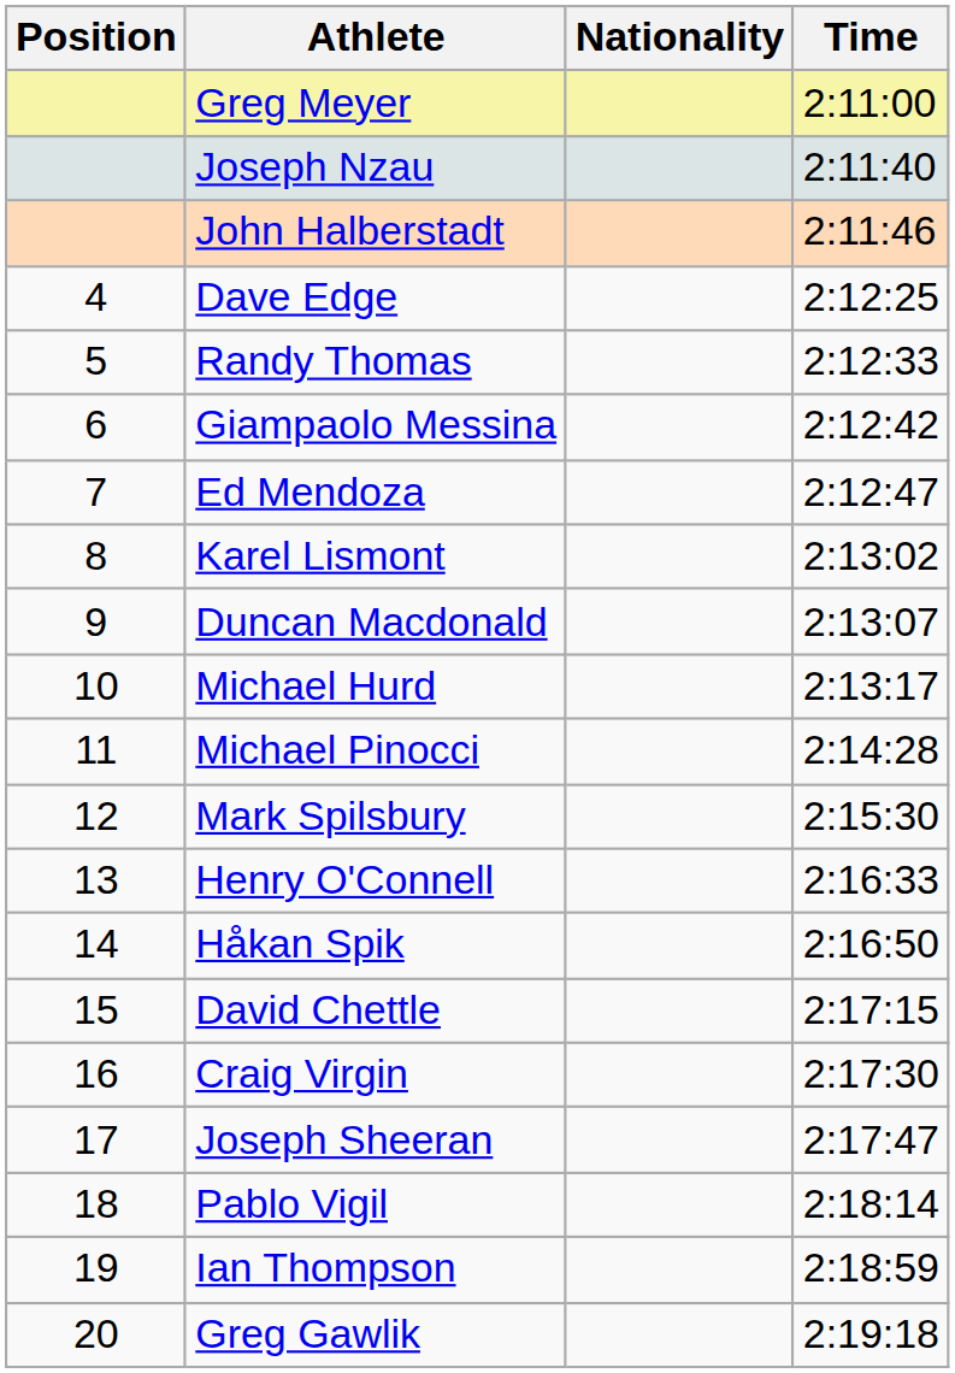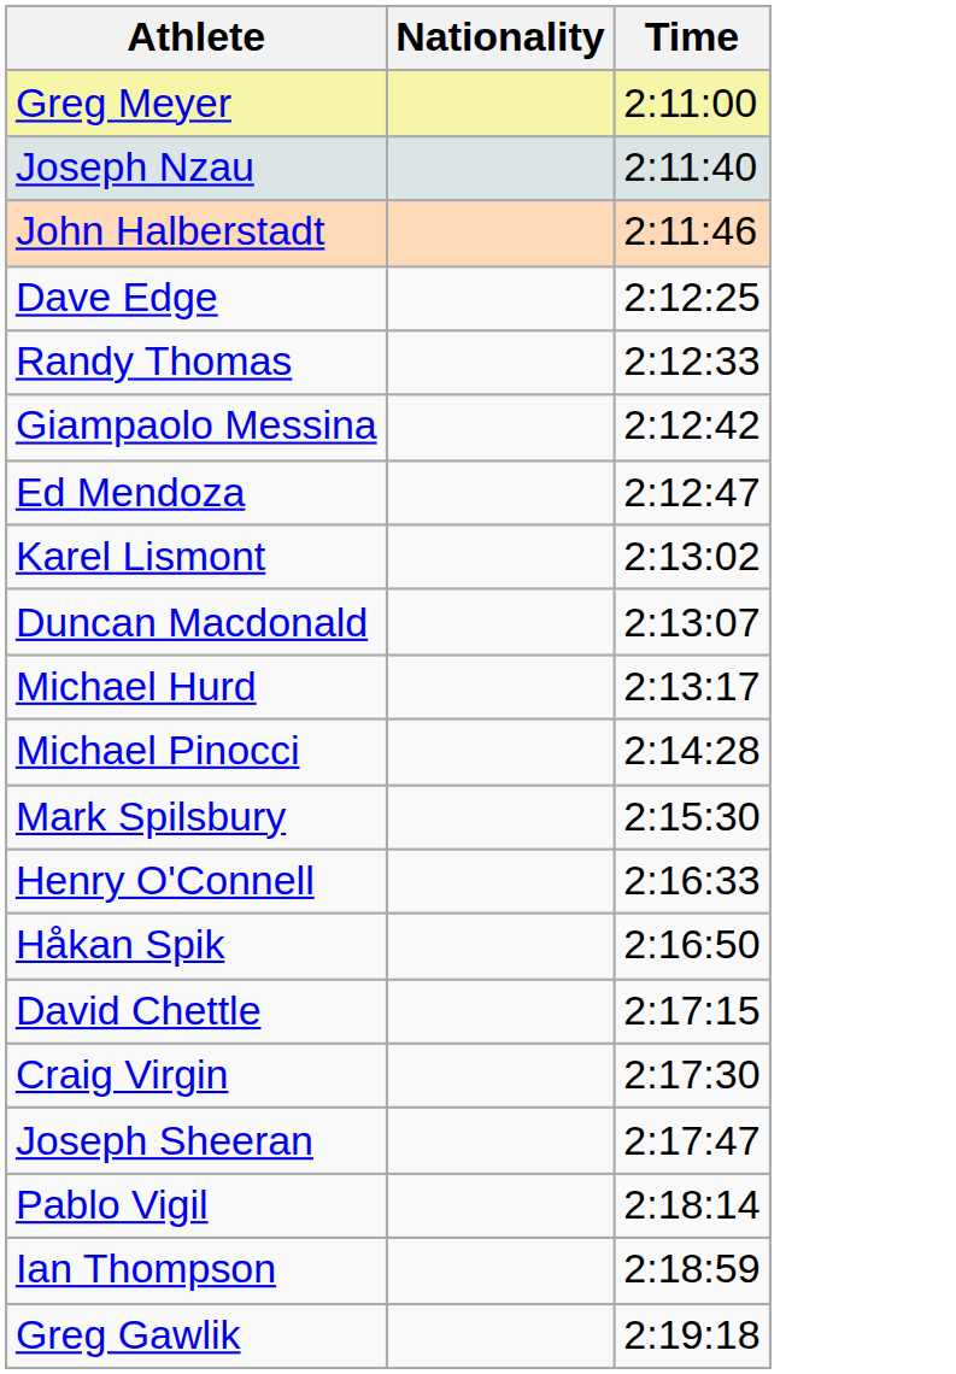- column: Position | 4 | 5 | 6 | 7 | 8 | 9 | 10 | 11 | 12 | 13 | 14 | 15 | 16 | 17 | 18 | 19 | 20
